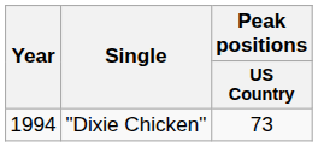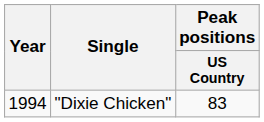"Dixie Chicken" | Peak positions / US Country: 73 -> 83
